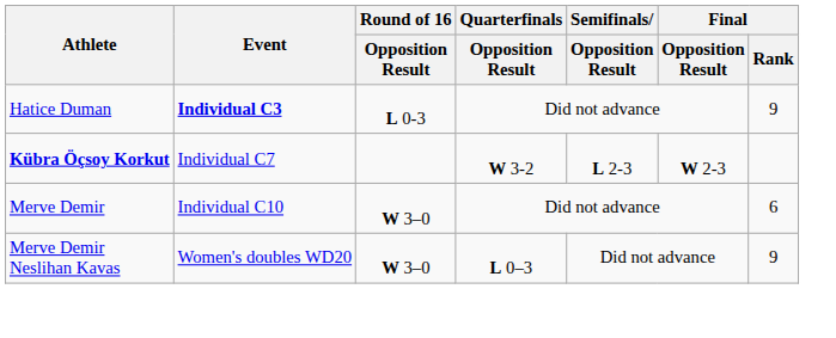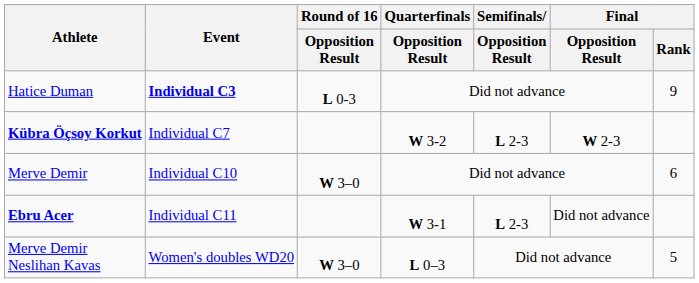+ row: Ebru Acer | Individual C11 | W 3-1 | L 2-3 | Did not advance
Merve Demir Neslihan Kavas | Final / Rank: 9 -> 5
